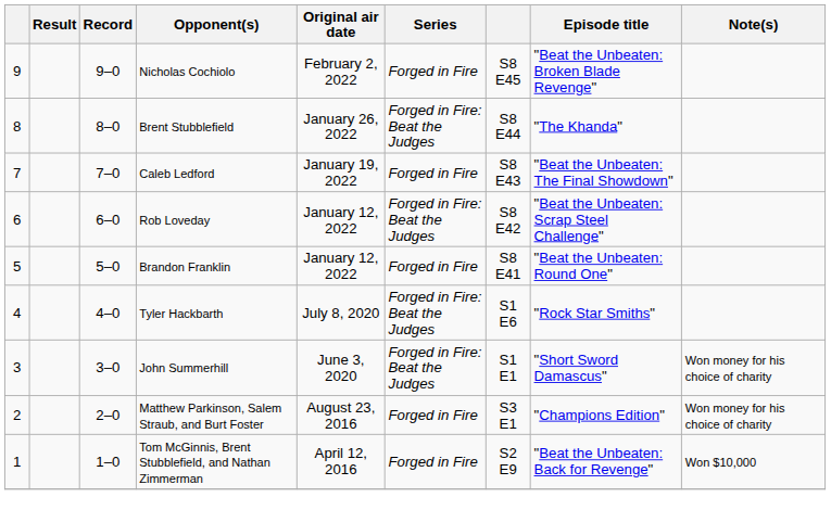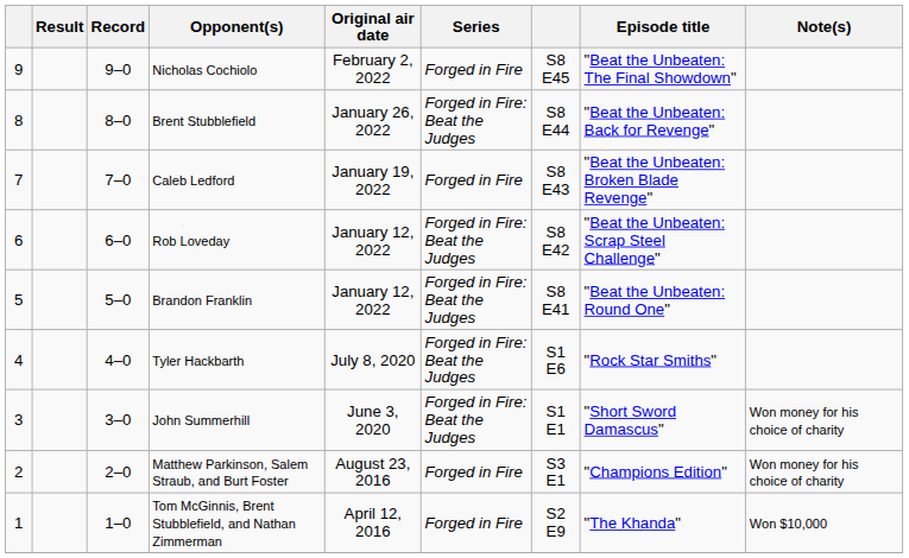Nicholas Cochiolo | Episode title: "Beat the Unbeaten: Broken Blade Revenge" -> "Beat the Unbeaten: The Final Showdown"
Brent Stubblefield | Episode title: "The Khanda" -> "Beat the Unbeaten: Back for Revenge"
Caleb Ledford | Episode title: "Beat the Unbeaten: The Final Showdown" -> "Beat the Unbeaten: Broken Blade Revenge"
Brandon Franklin | Series: Forged in Fire -> Forged in Fire: Beat the Judges
Tom McGinnis, Brent Stubblefield, and Nathan Zimmerman | Episode title: "Beat the Unbeaten: Back for Revenge" -> "The Khanda"
